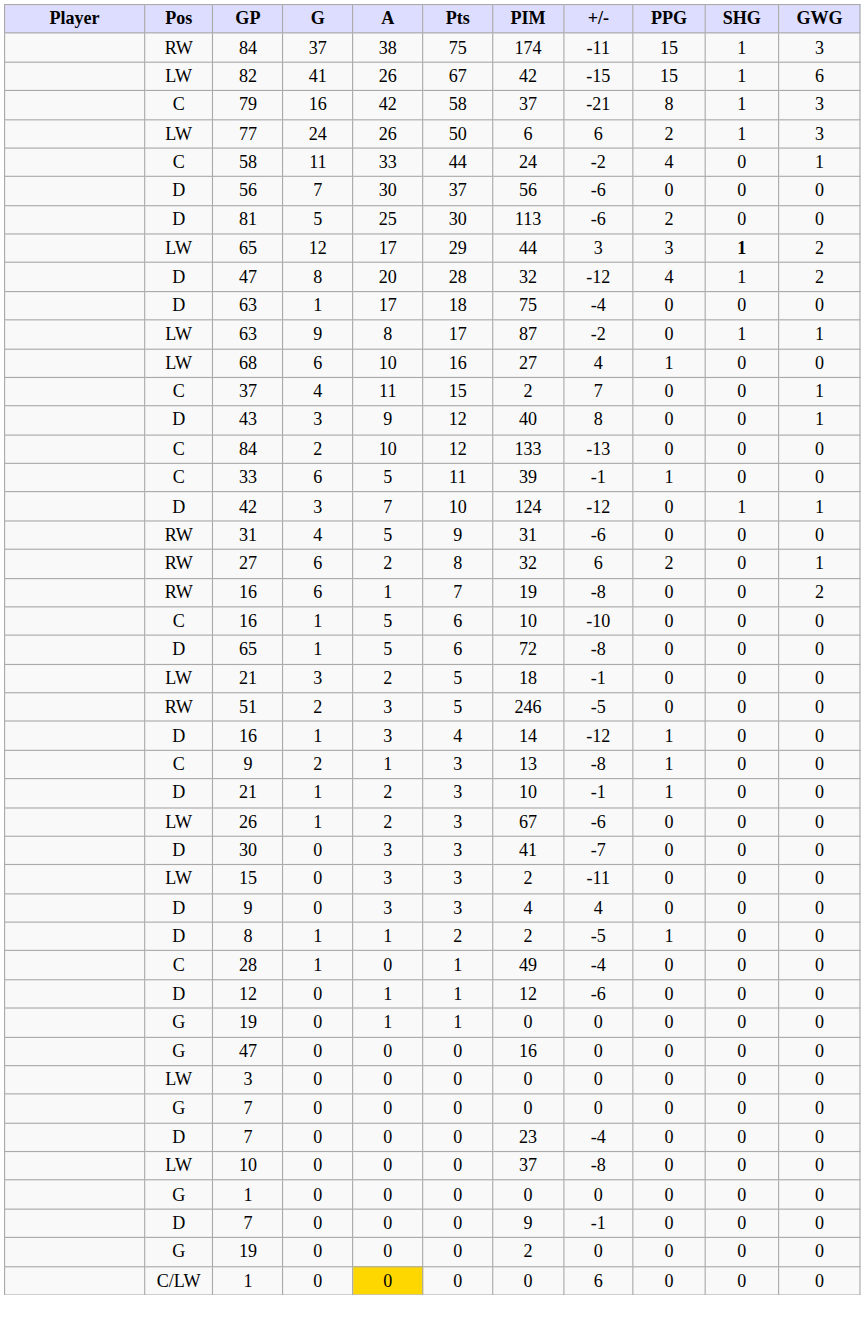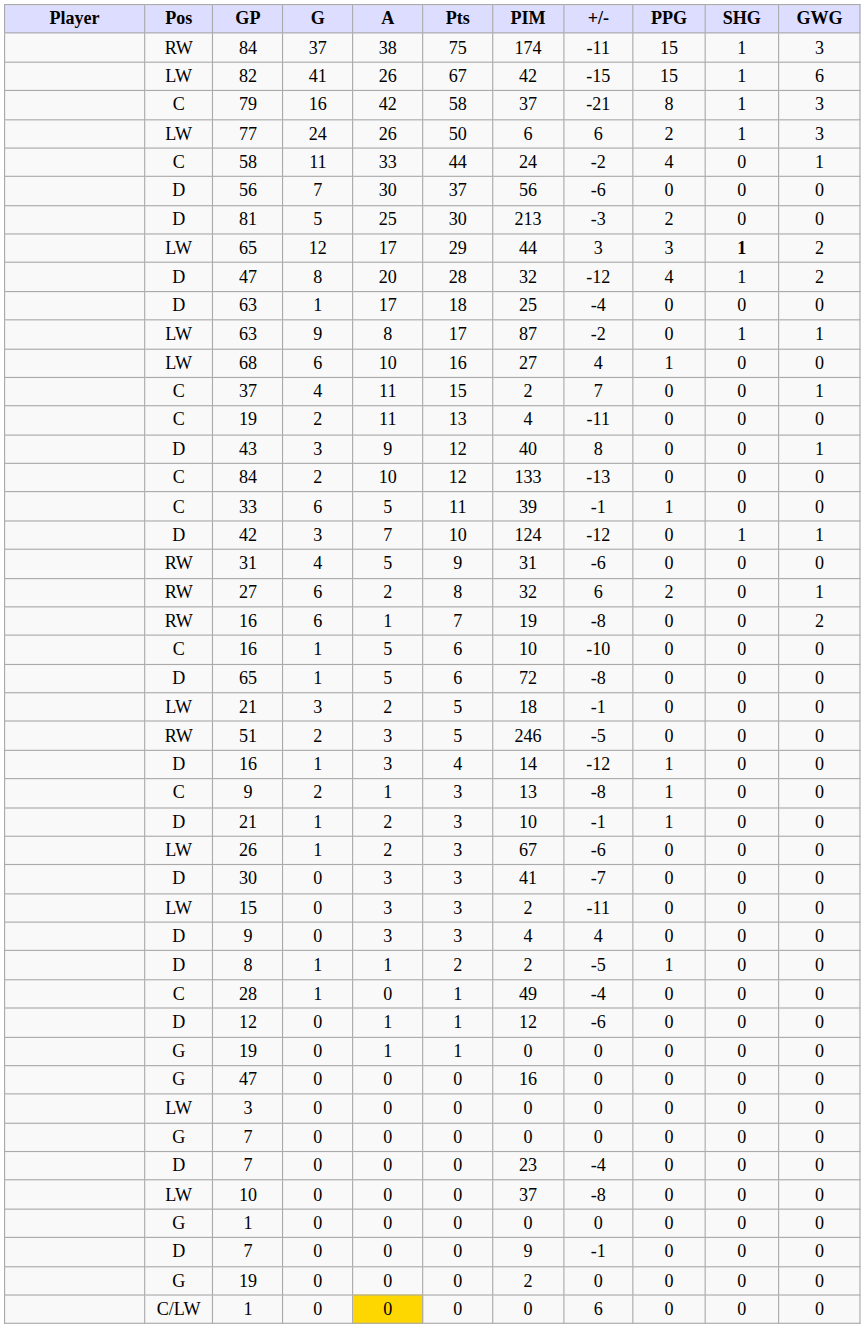81 | PIM: 113 -> 213
81 | +/-: -6 -> -3
D / 63 | PIM: 75 -> 25
+ row: C | 19 | 2 | 11 | 13 | 4 | -11 | 0 | 0 | 0
